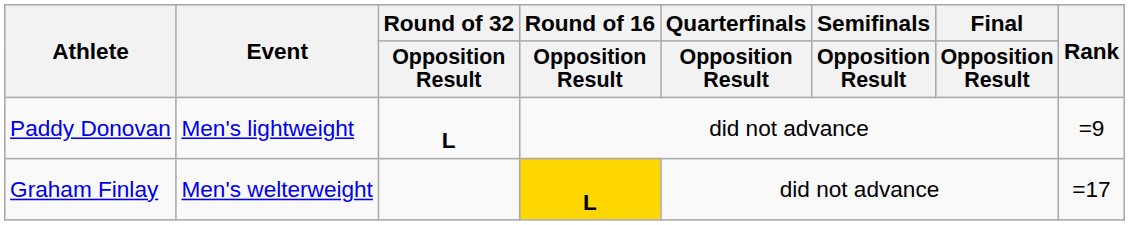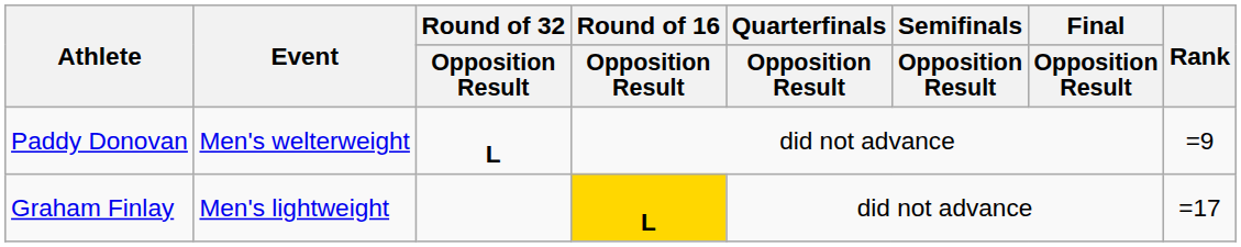Paddy Donovan | Event: Men's lightweight -> Men's welterweight
Graham Finlay | Event: Men's welterweight -> Men's lightweight
